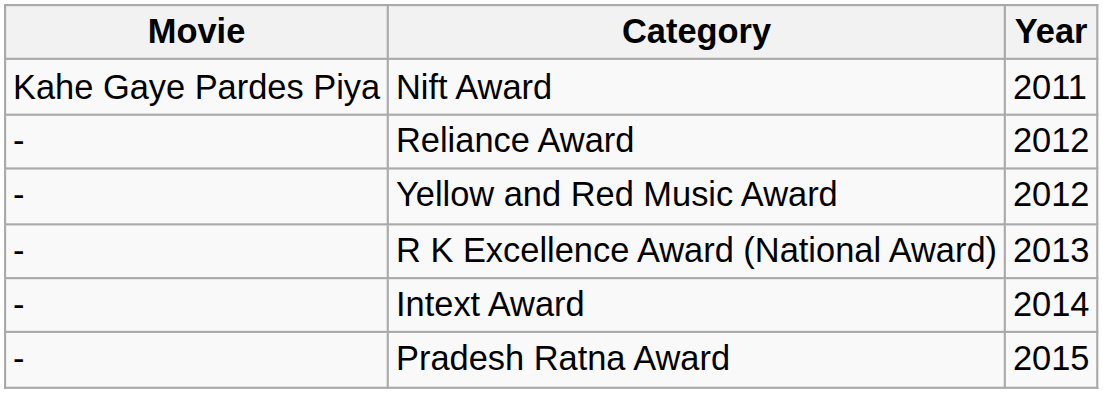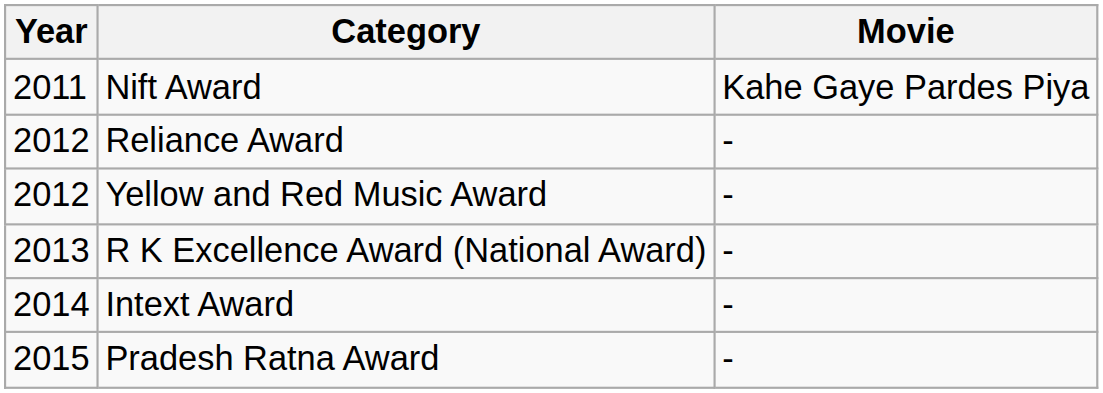columns swapped: Year <-> Movie
